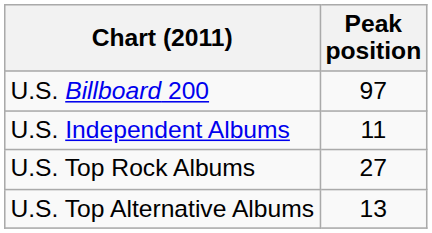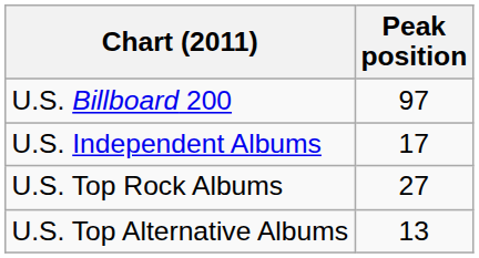U.S. Independent Albums | Peak position: 11 -> 17
